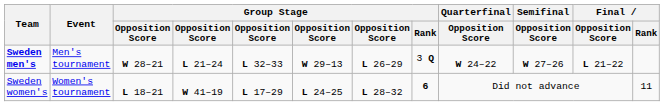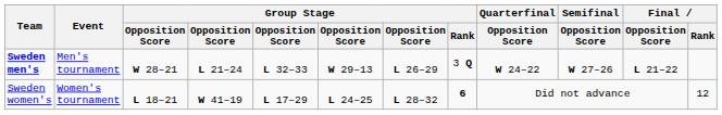Sweden women's | Final / Rank: 11 -> 12
